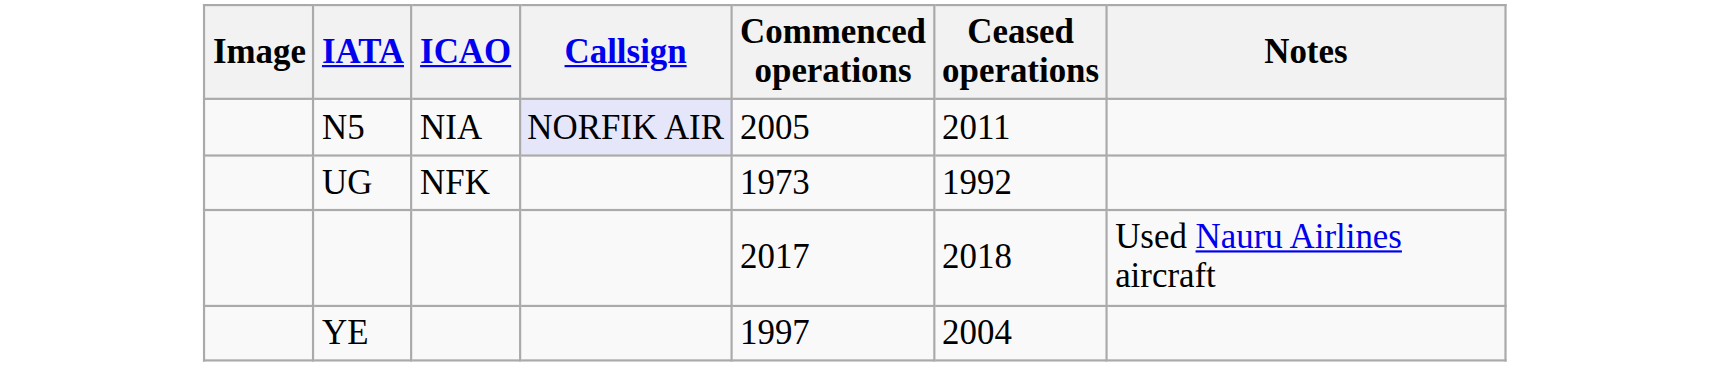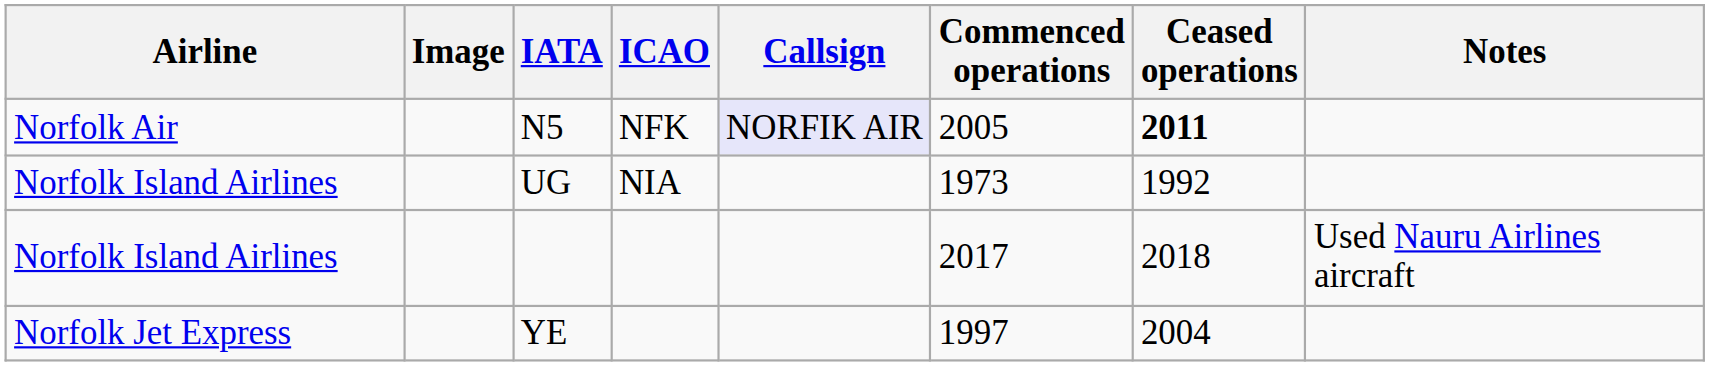+ column: Airline | Norfolk Air | Norfolk Island Airlines | Norfolk Island Airlines | Norfolk Jet Express
N5 | ICAO: NIA -> NFK
N5 | Ceased operations: normal -> bold
UG | ICAO: NFK -> NIA
